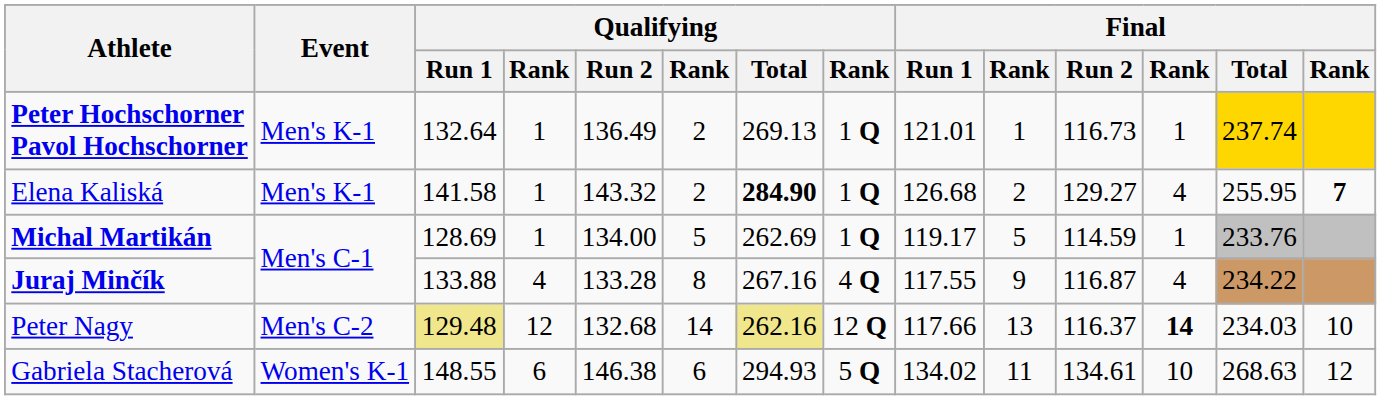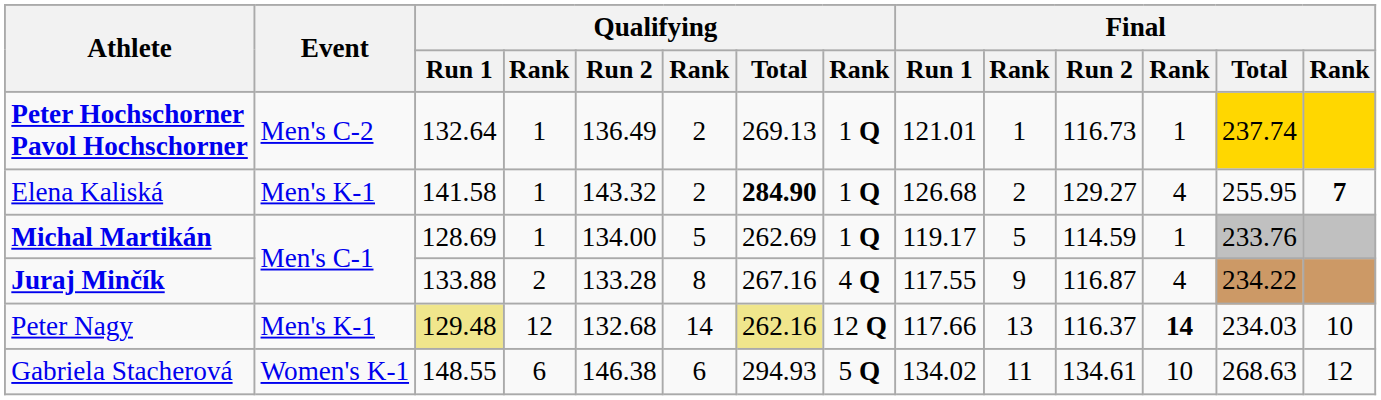Peter Hochschorner Pavol Hochschorner | Event: Men's K-1 -> Men's C-2
Juraj Minčík | column 4: 4 -> 2
Peter Nagy | Event: Men's C-2 -> Men's K-1
